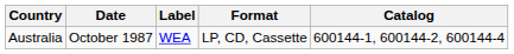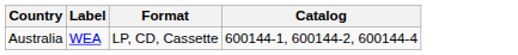- column: Date | October 1987
